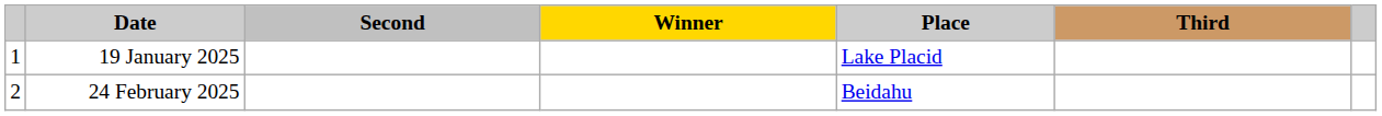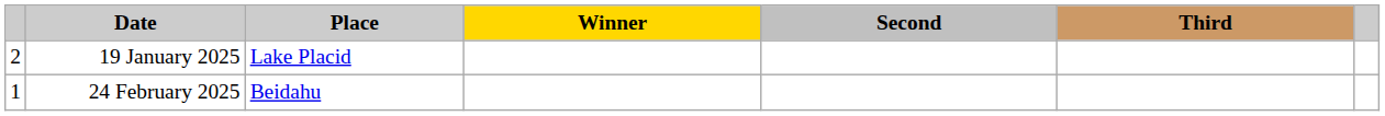columns swapped: Place <-> Second
19 January 2025 | column 1: 1 -> 2
24 February 2025 | column 1: 2 -> 1
